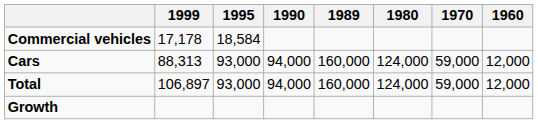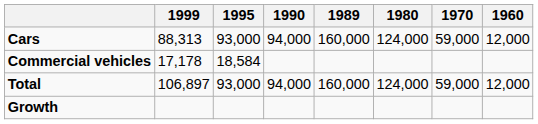rows swapped: Cars <-> Commercial vehicles
